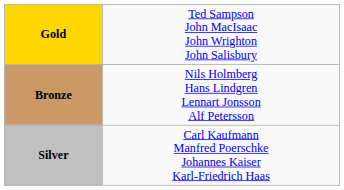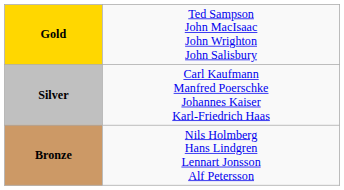rows swapped: Silver <-> Bronze
